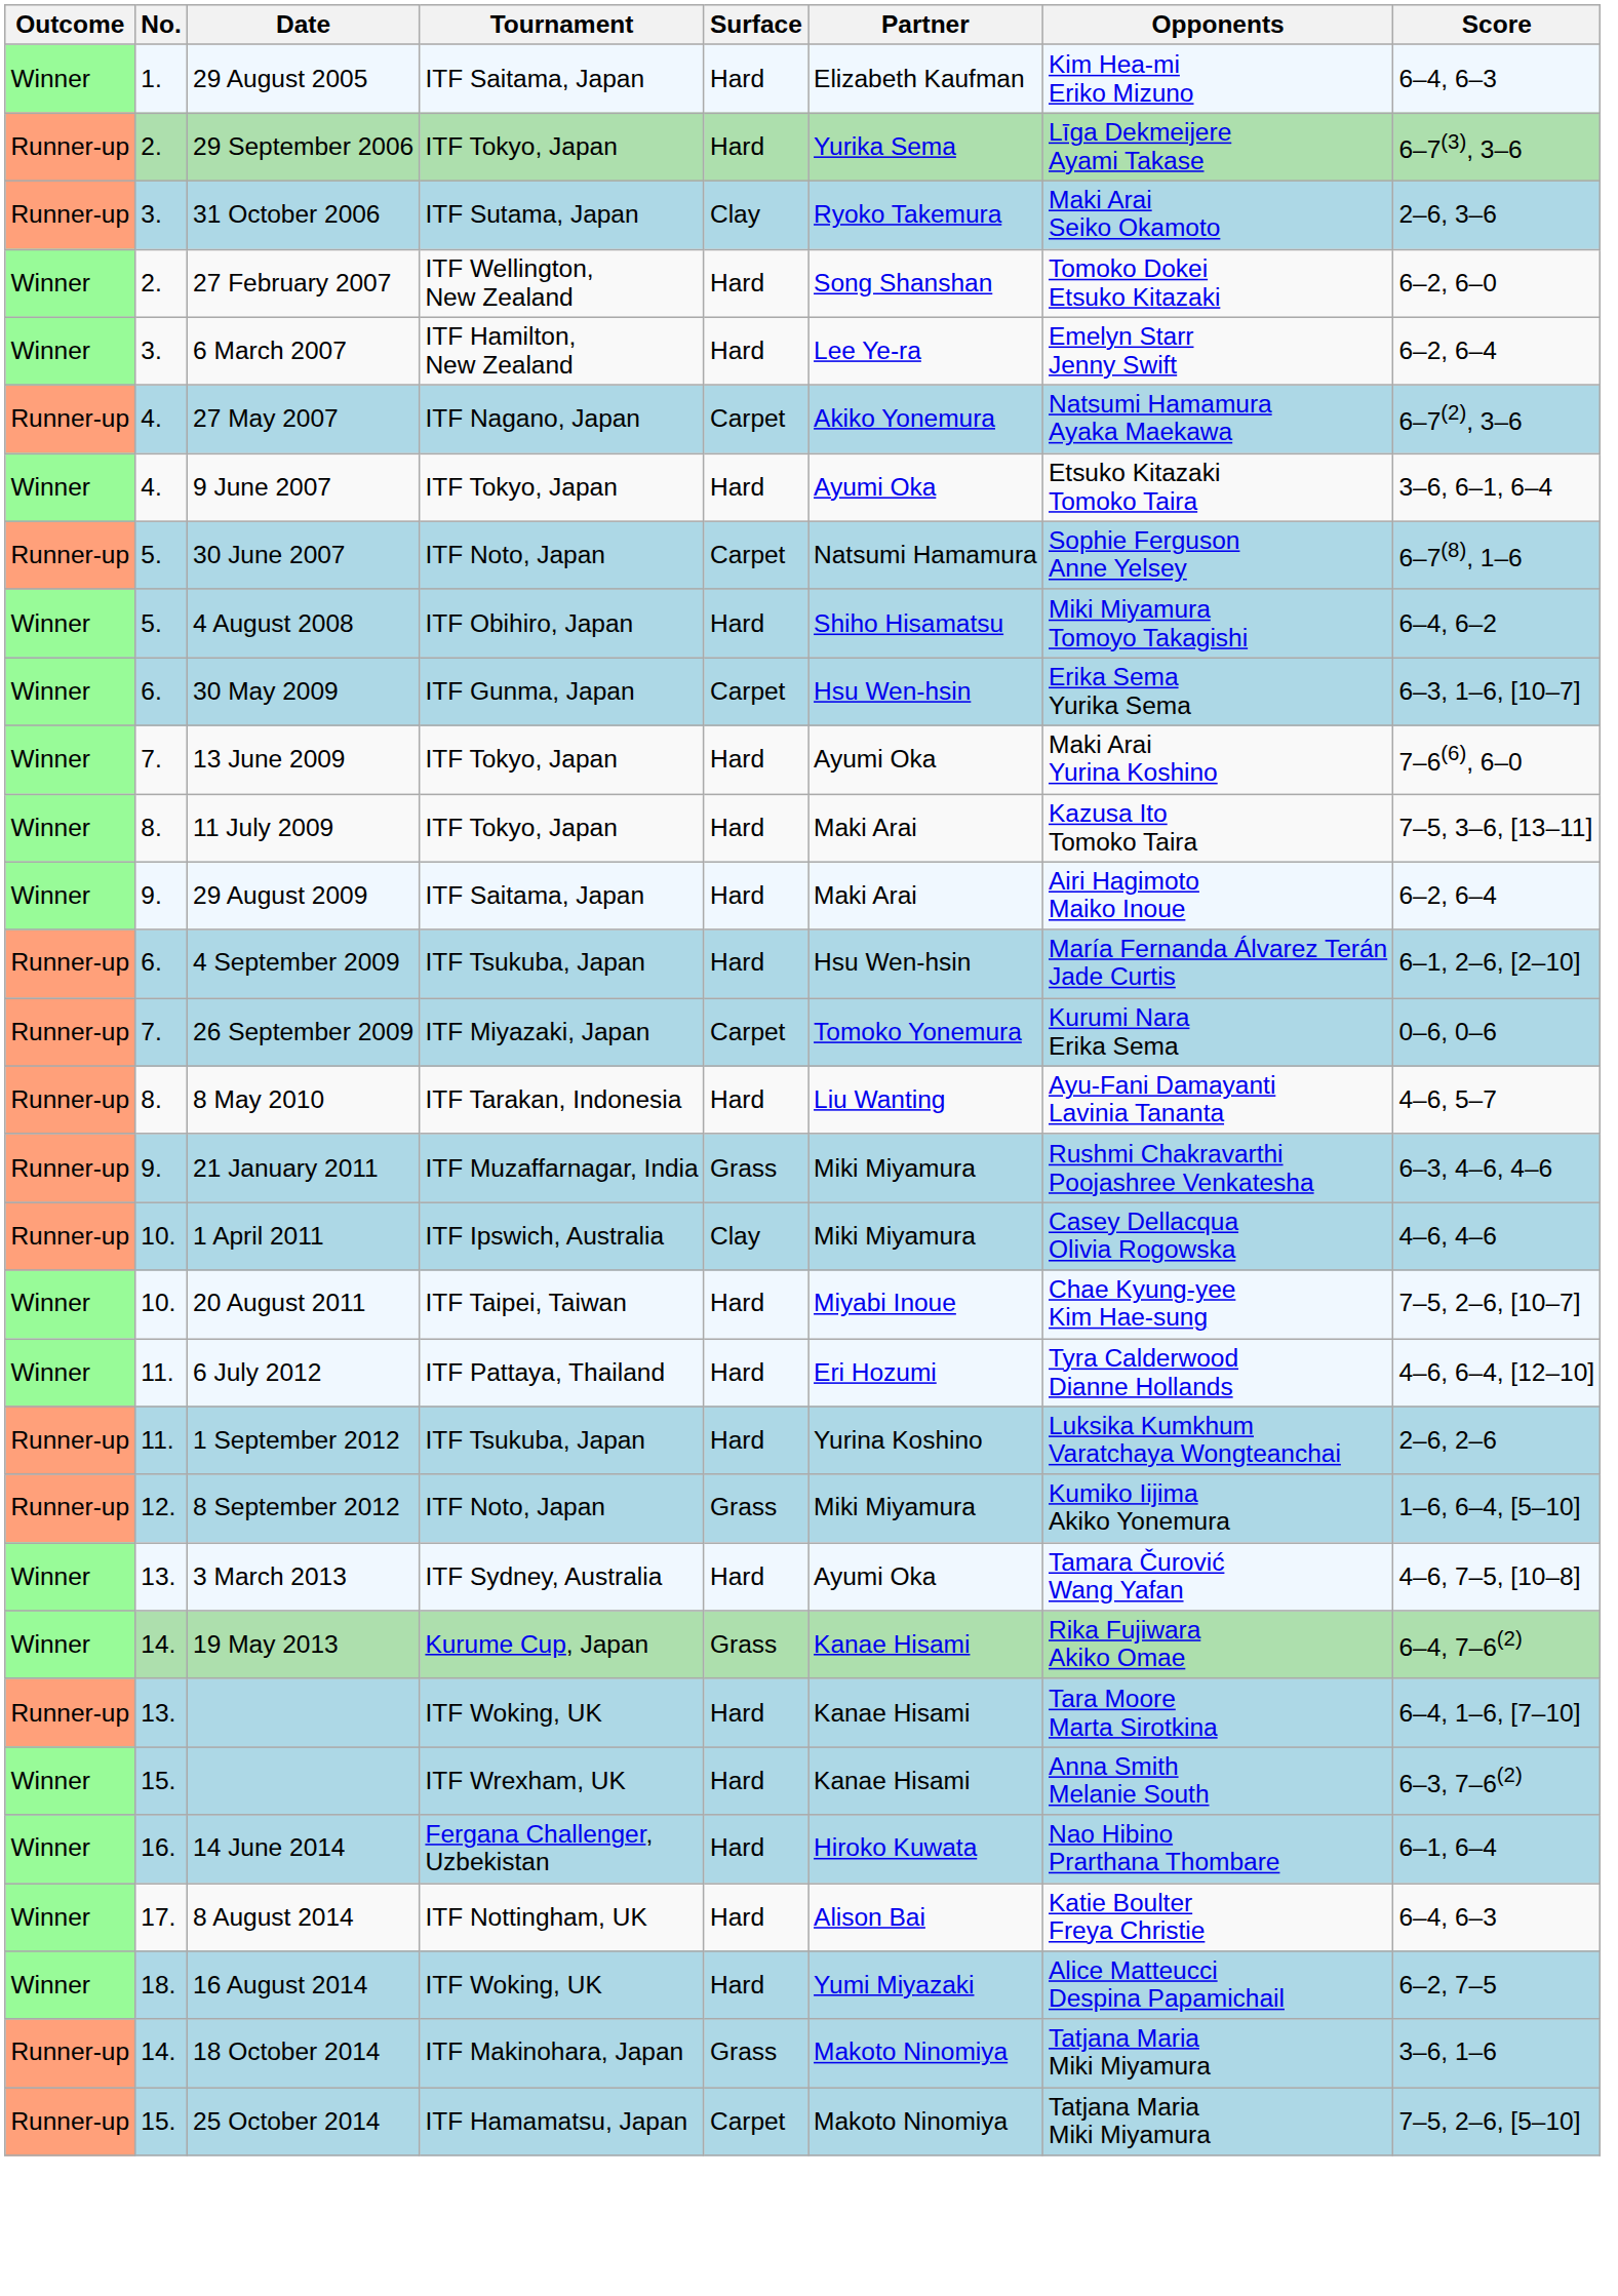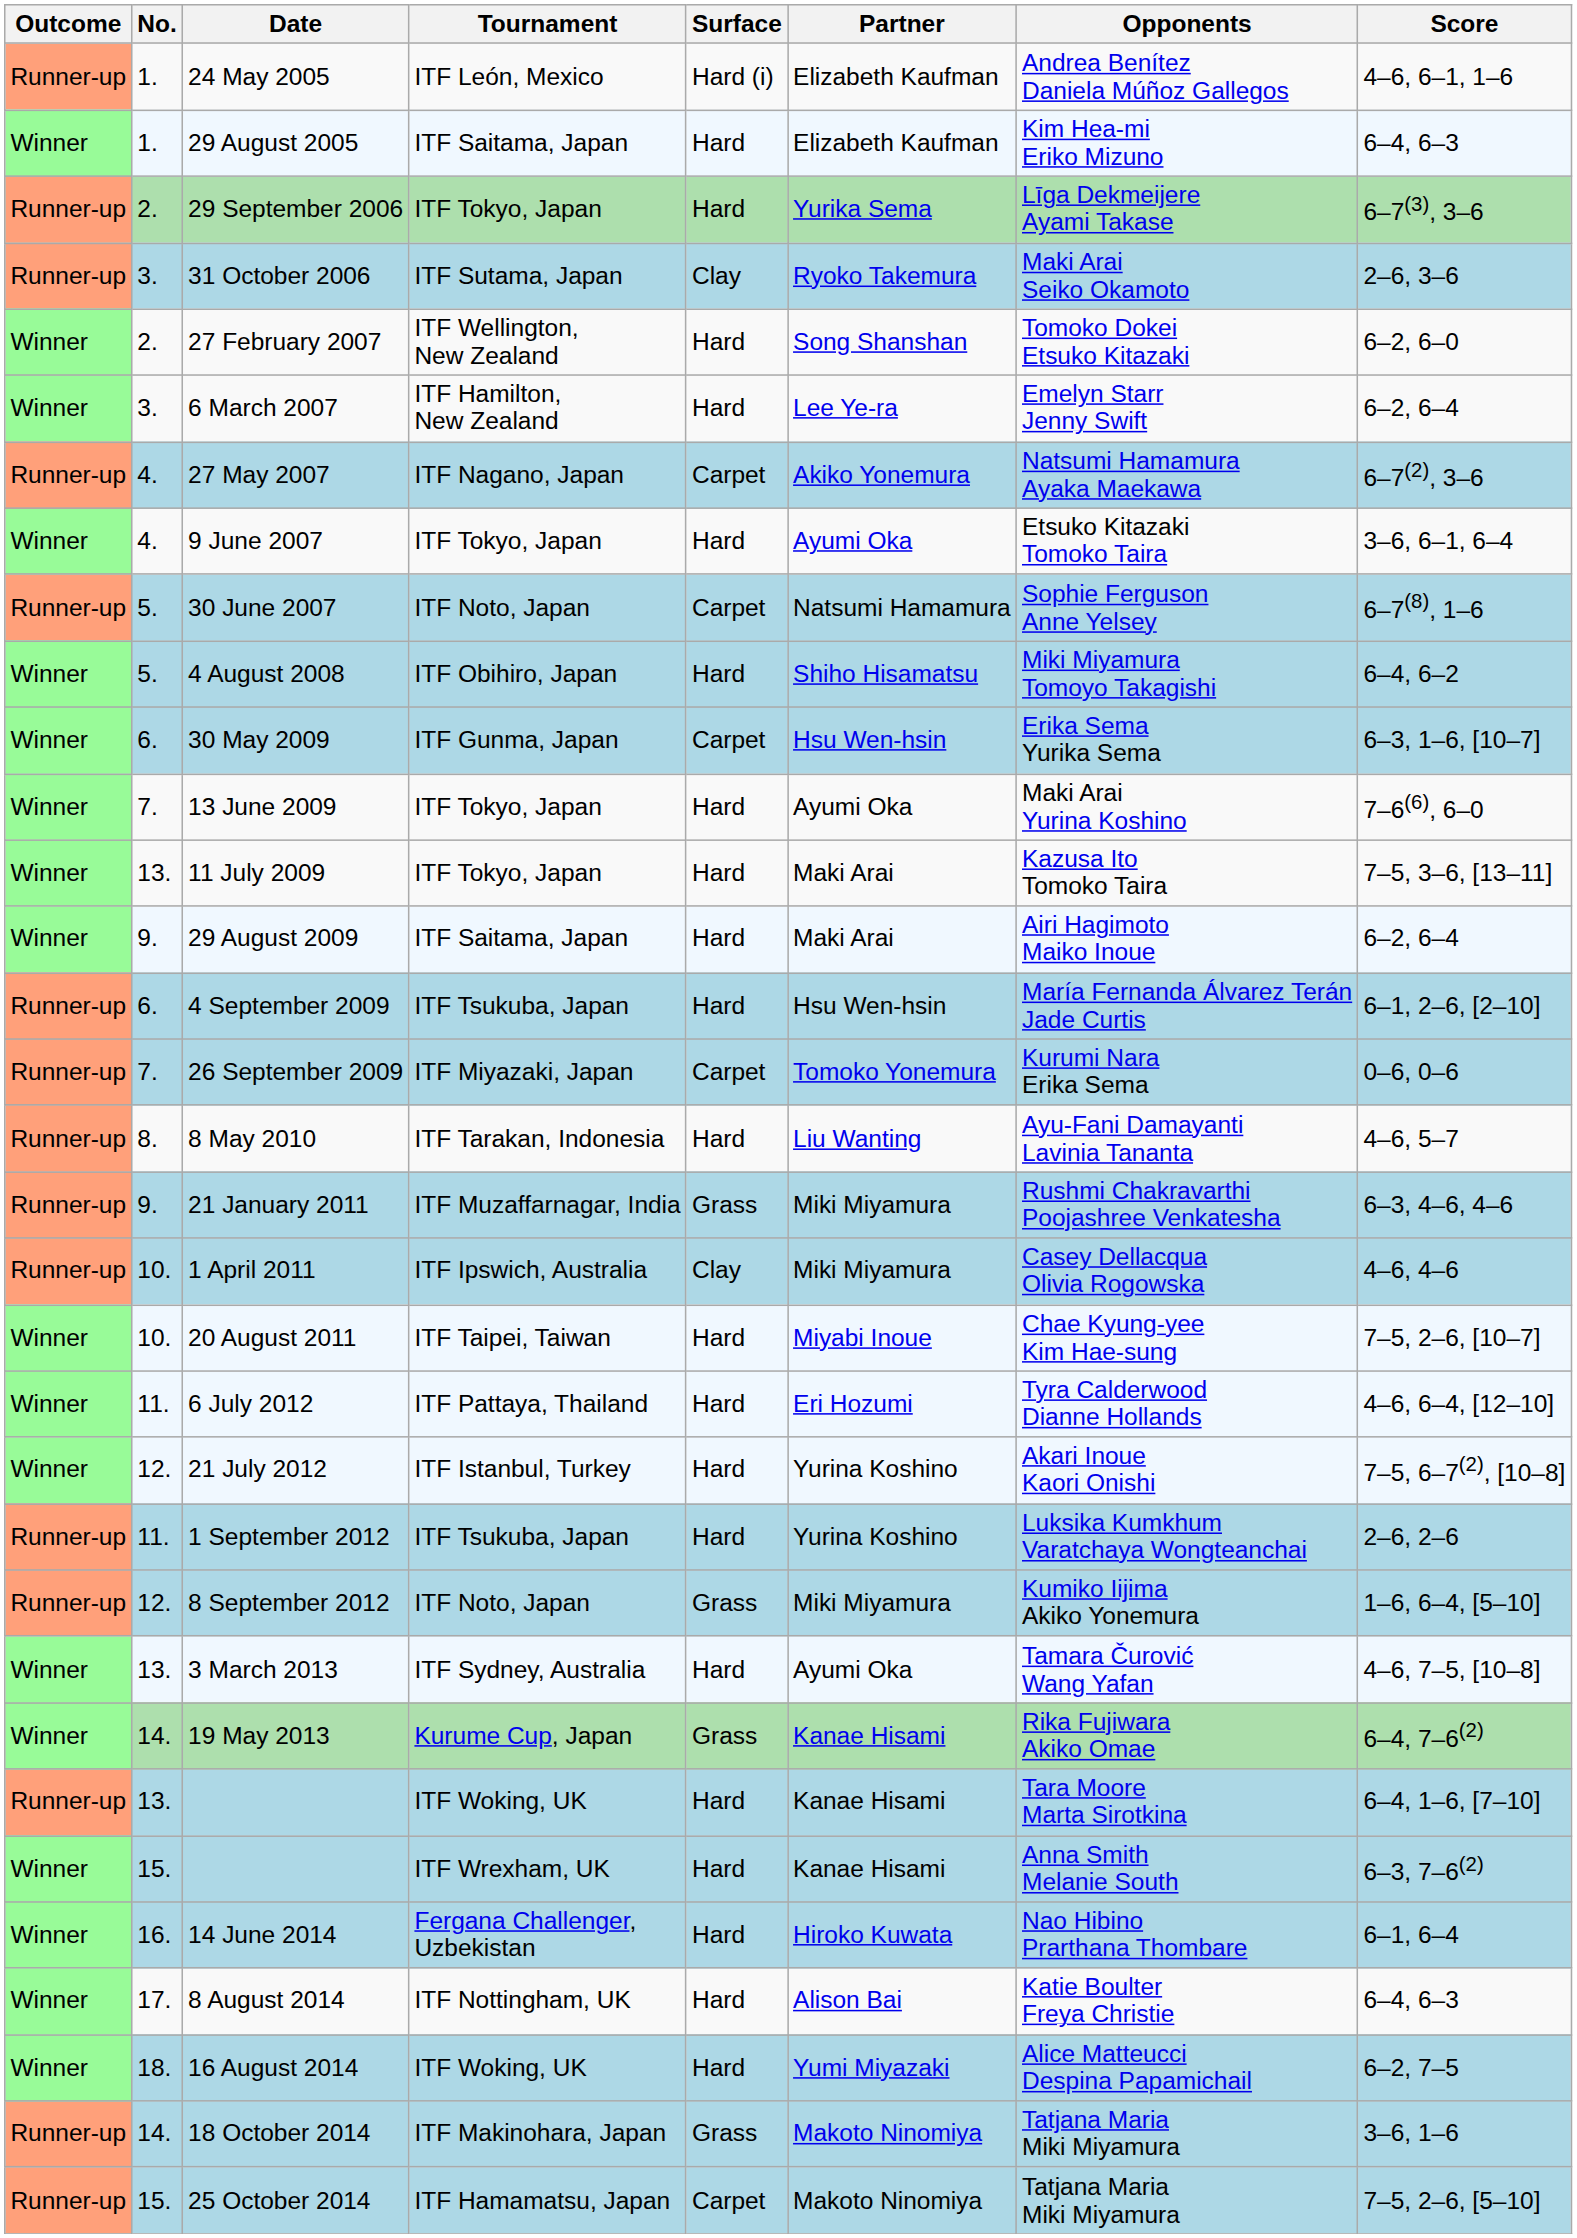+ row: Runner-up | 1. | 24 May 2005 | ITF León, Mexico | Hard (i) | Elizabeth Kaufman | Andrea Benítez Daniela Múñoz Gallegos | 4–6, 6–1, 1–6
11 July 2009 | No.: 8. -> 13.
+ row: Winner | 12. | 21 July 2012 | ITF Istanbul, Turkey | Hard | Yurina Koshino | Akari Inoue Kaori Onishi | 7–5, 6–7(2), [10–8]
